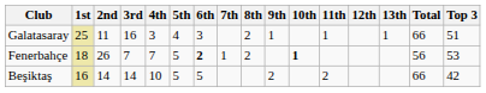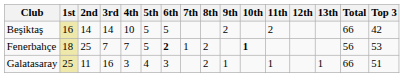rows swapped: Galatasaray <-> Beşiktaş
Fenerbahçe | 2nd: 26 -> 25
